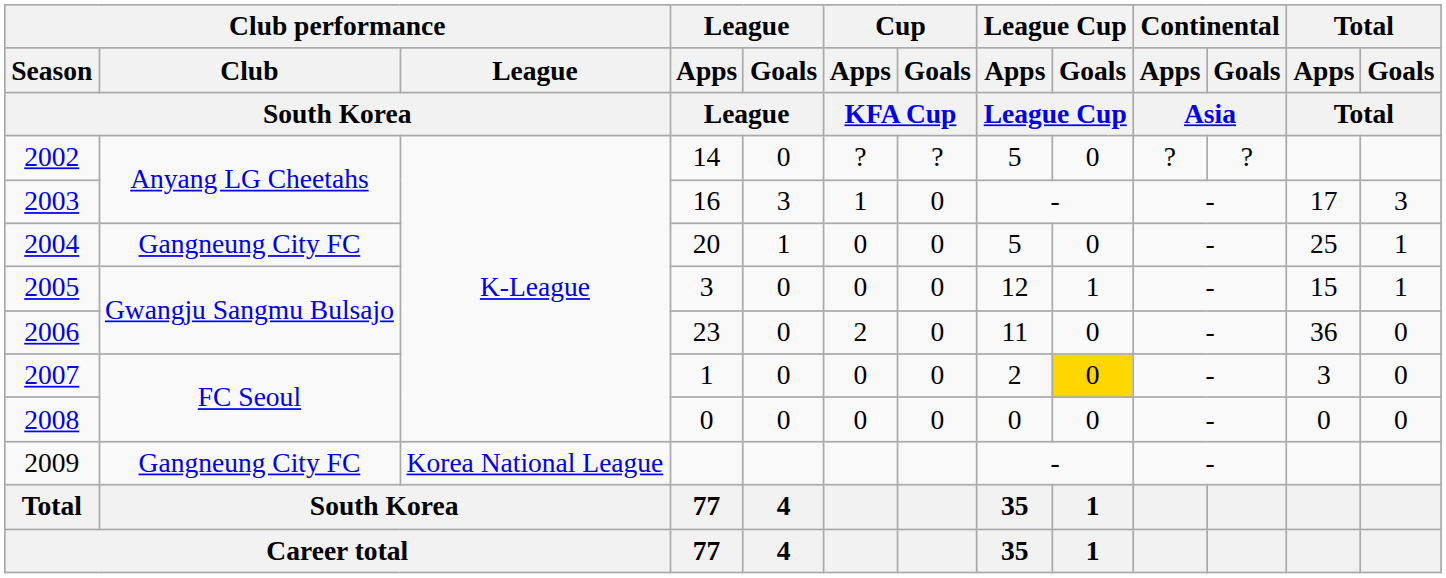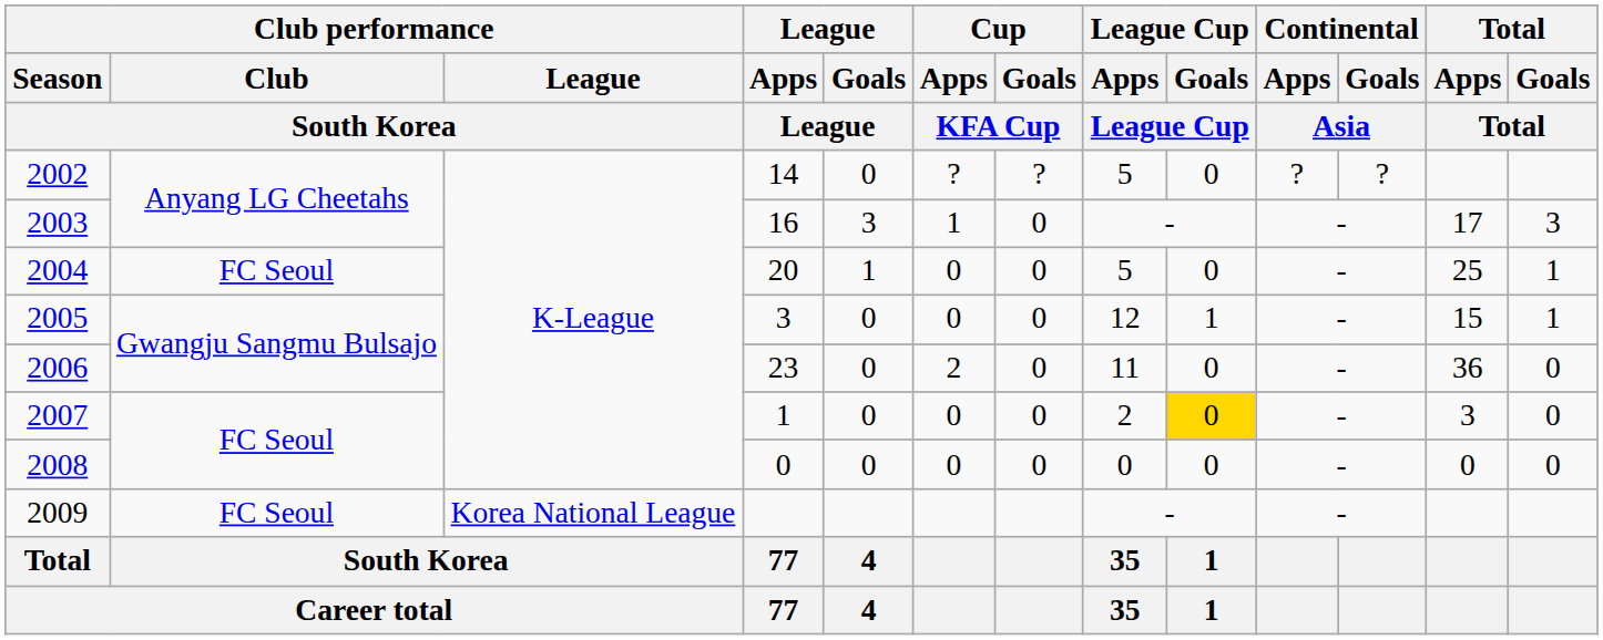2004 | Club performance / Club / South Korea: Gangneung City FC -> FC Seoul
2009 | Club performance / Club / South Korea: Gangneung City FC -> FC Seoul
